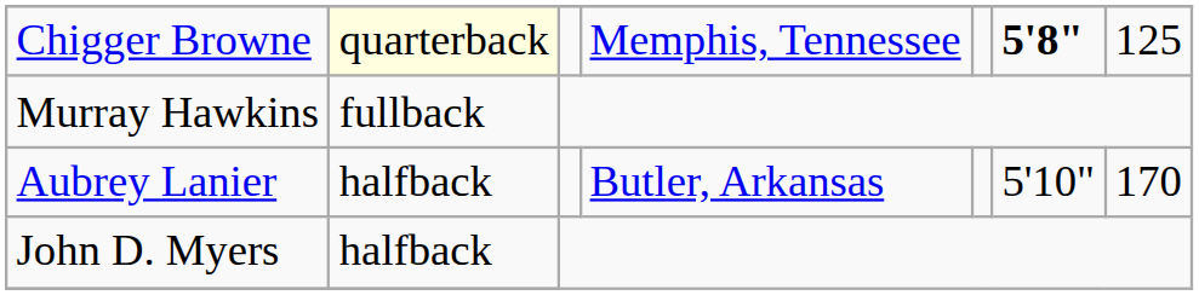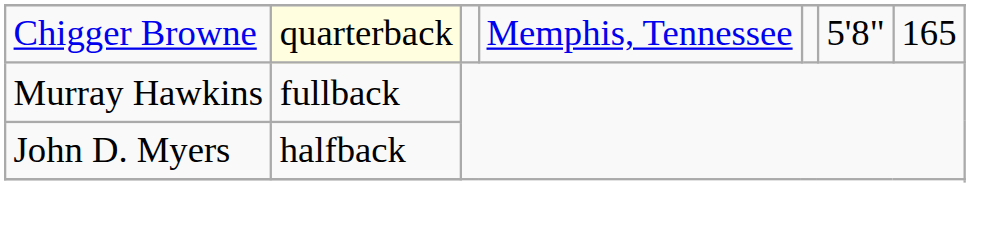Chigger Browne | column 6: bold -> normal
Chigger Browne | column 7: 125 -> 165
- row: Aubrey Lanier | halfback | Butler, Arkansas | 5'10" | 170
